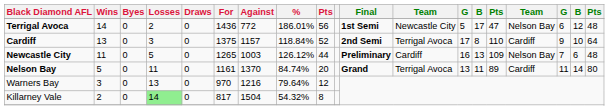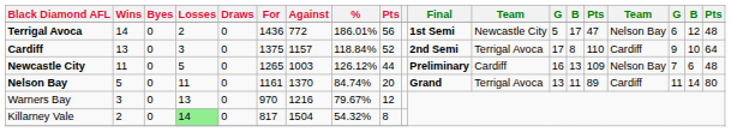Warners Bay | %: 79.64% -> 79.67%
